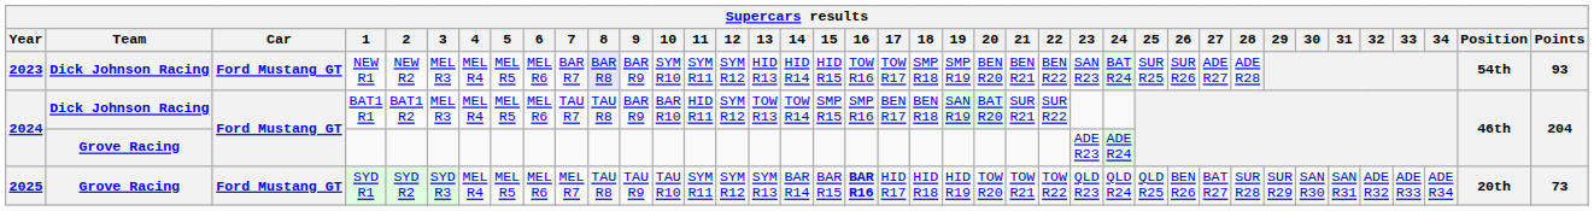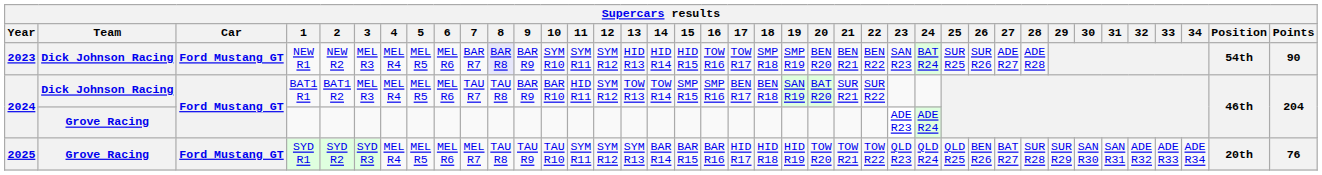NEW R1 | Points: 93 -> 90
SYD R1 | 16: bold -> normal
SYD R1 | Points: 73 -> 76
